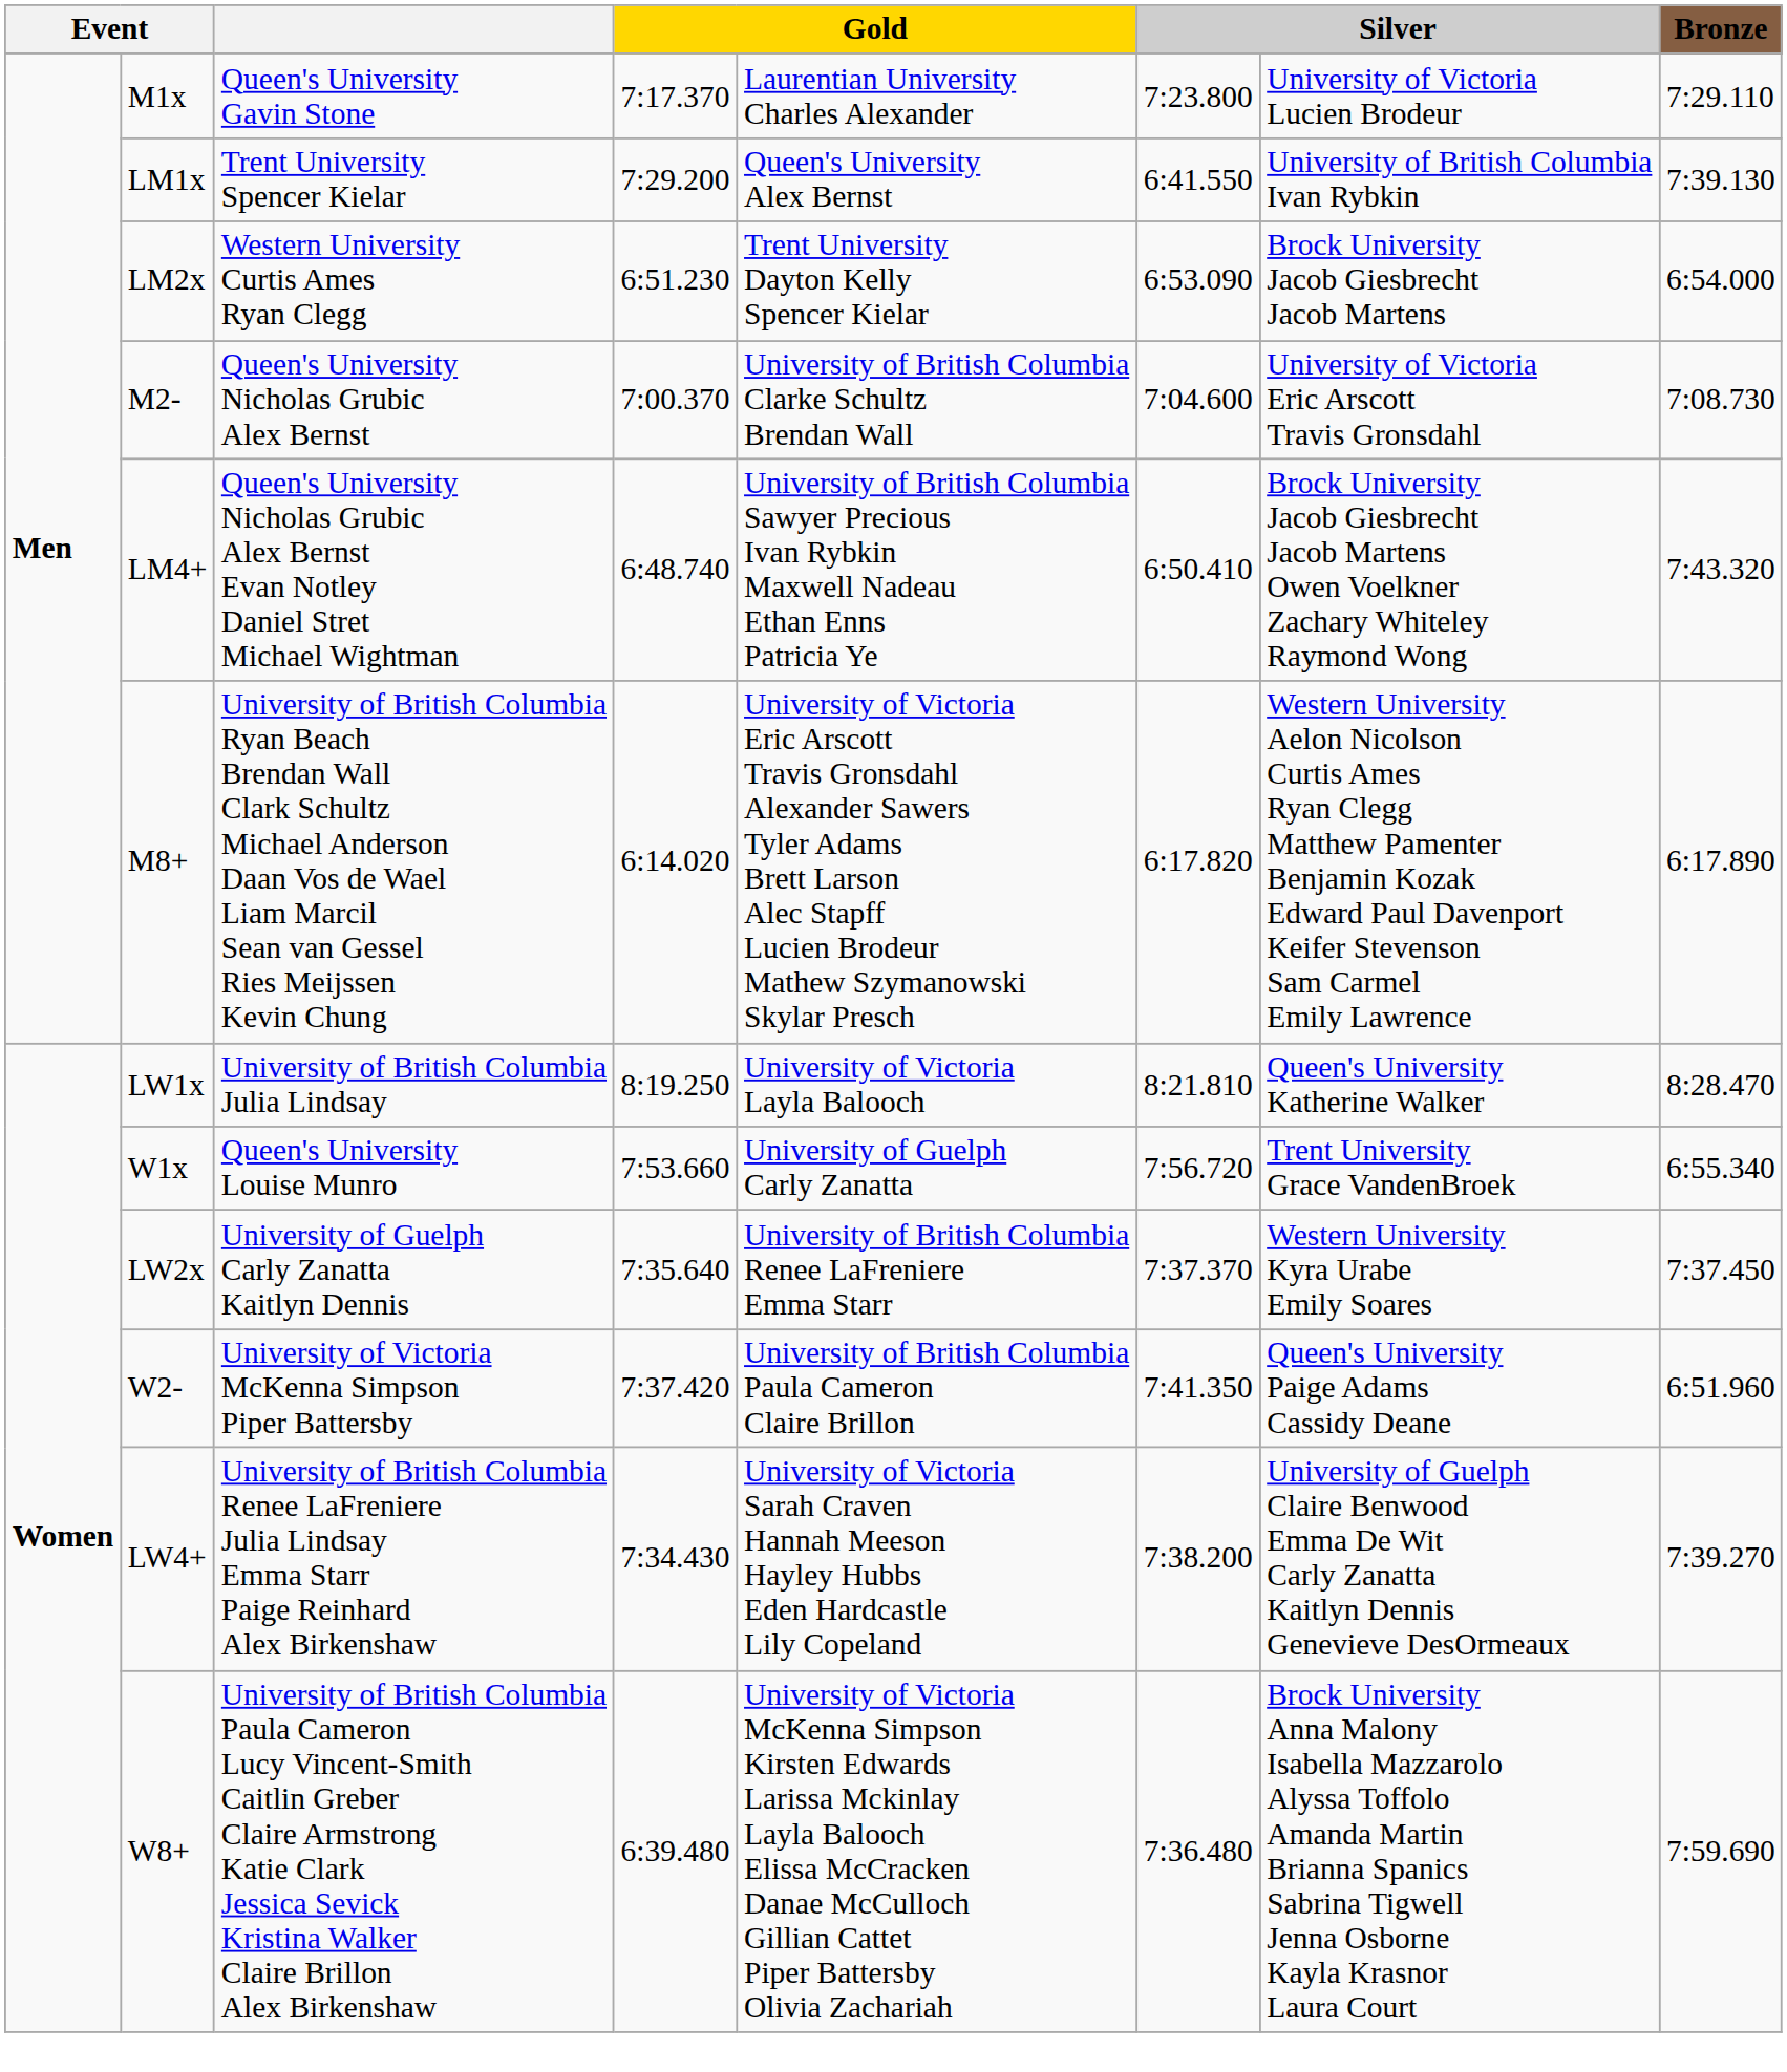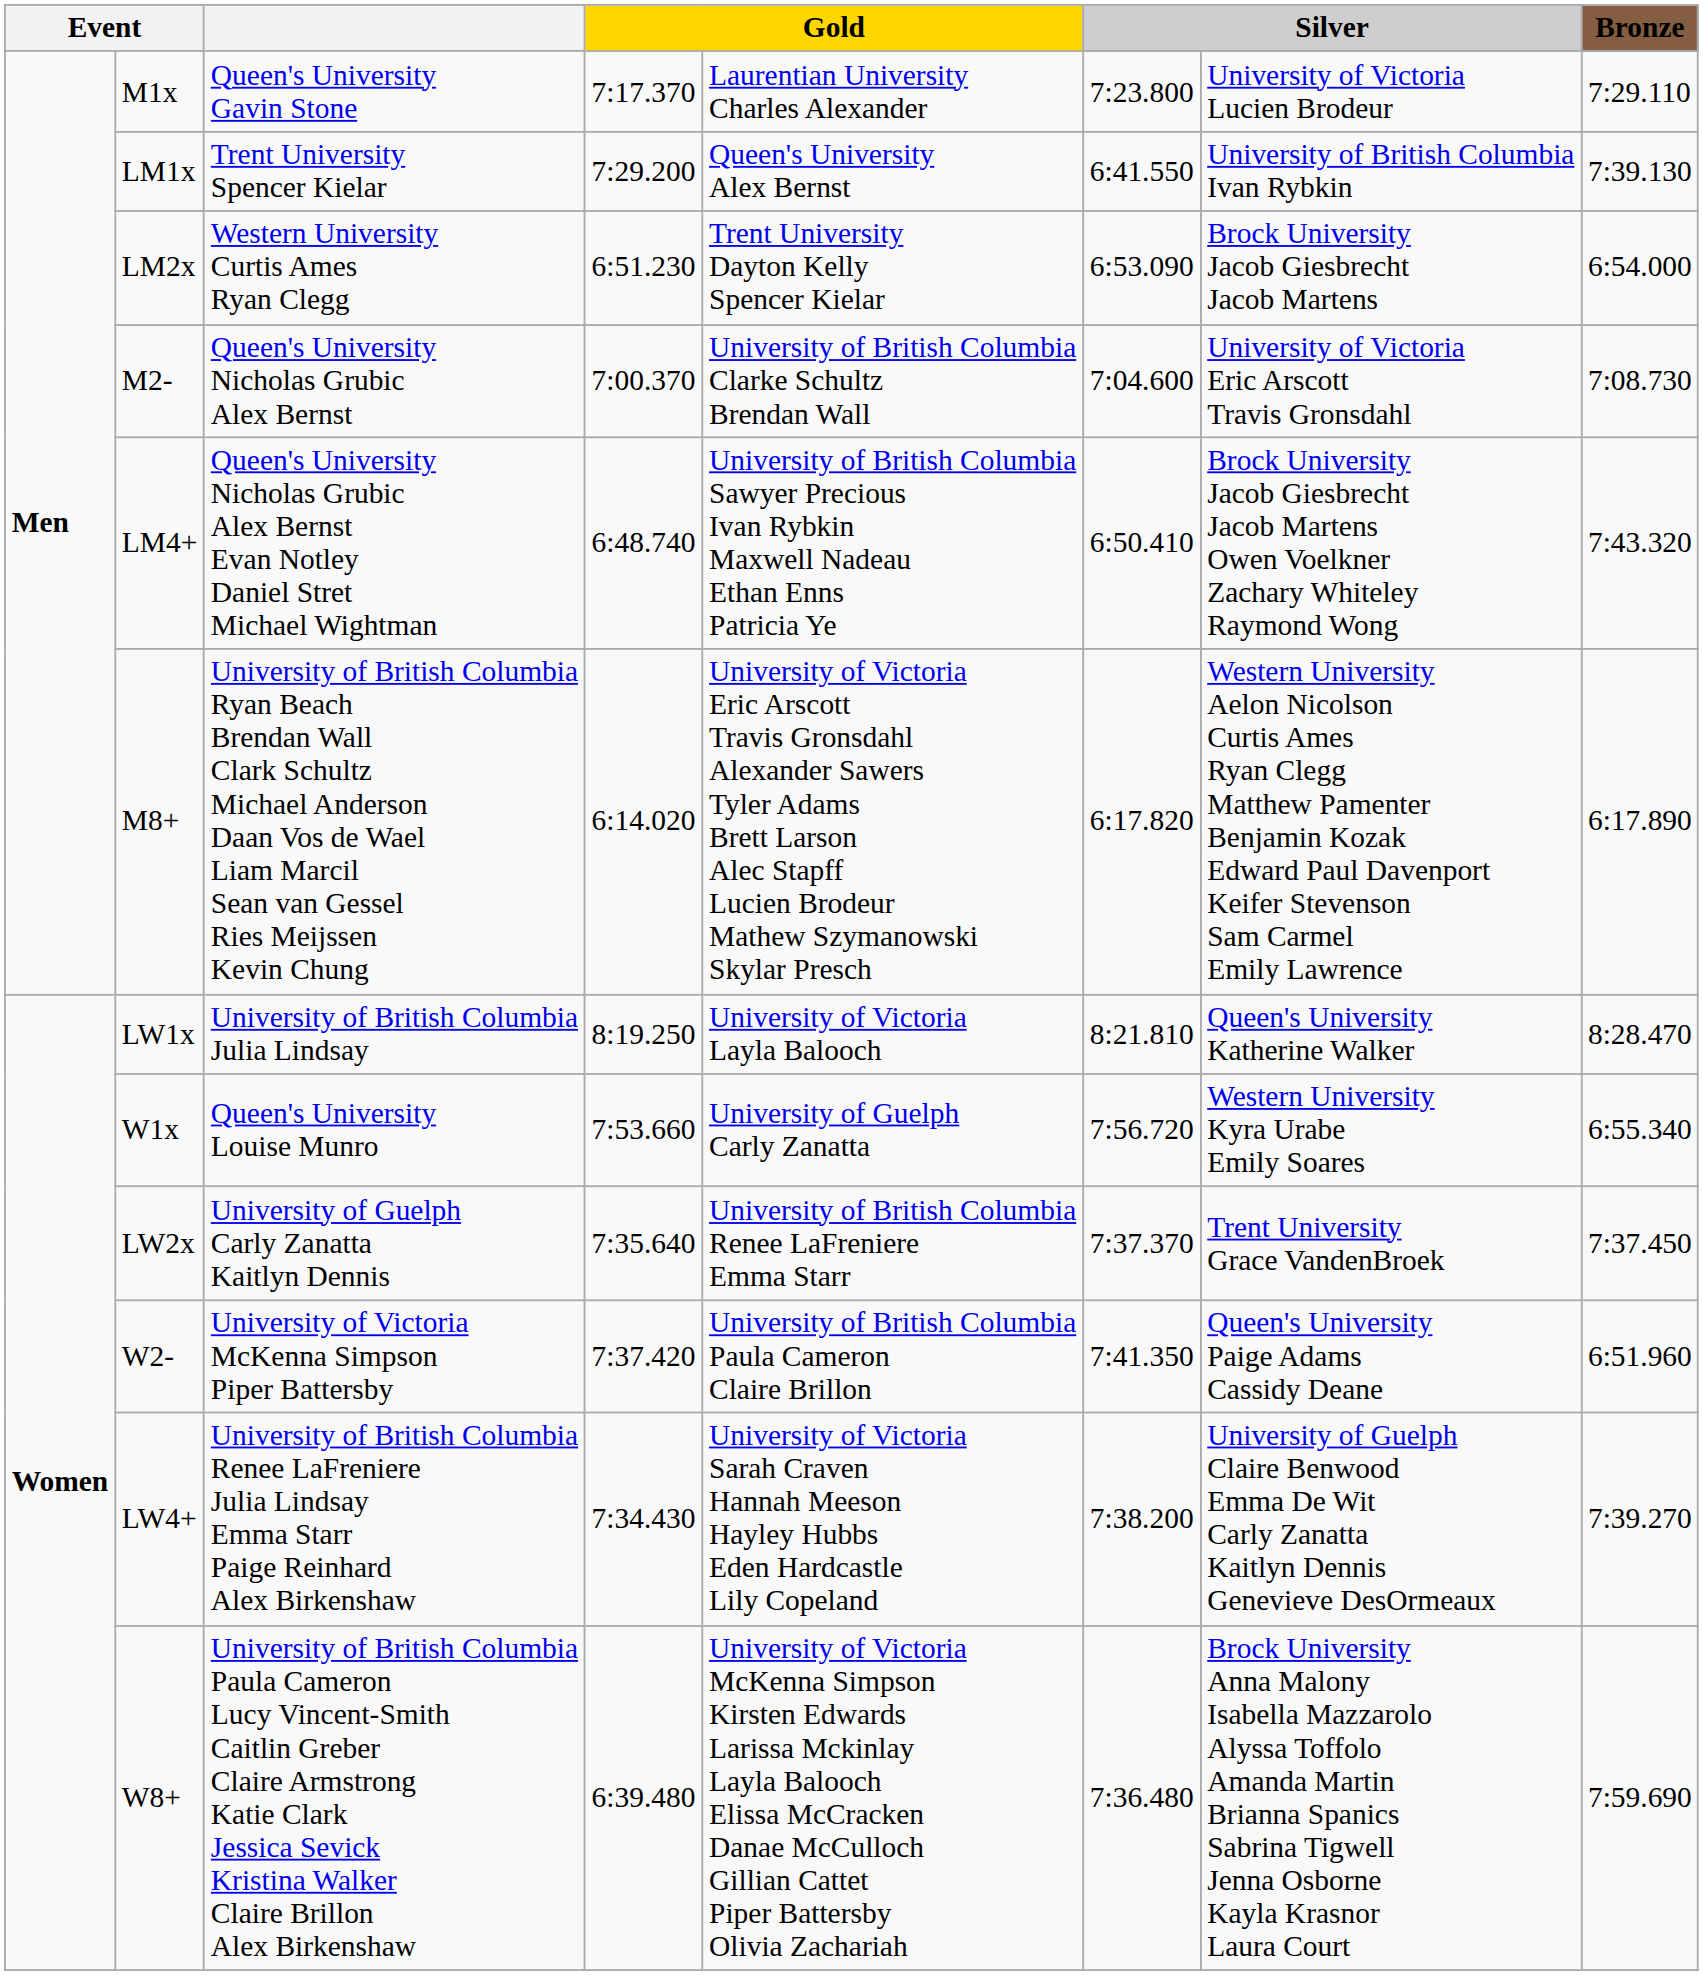W1x | column 7: Trent University Grace VandenBroek -> Western University Kyra Urabe Emily Soares
LW2x | column 7: Western University Kyra Urabe Emily Soares -> Trent University Grace VandenBroek
